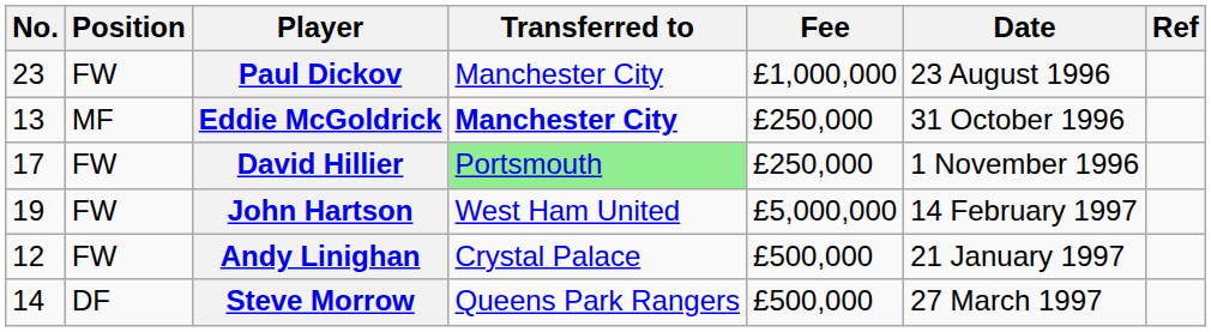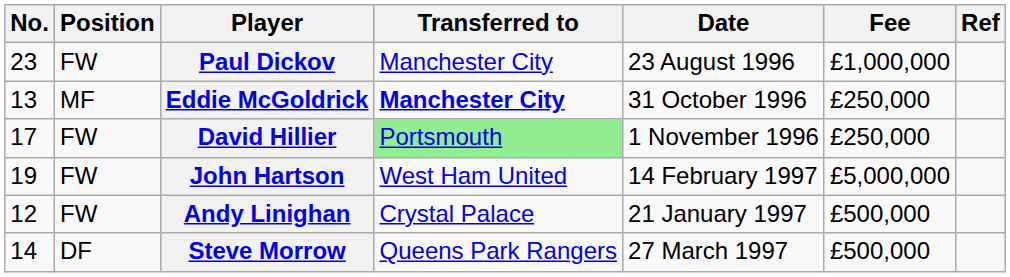columns swapped: Fee <-> Date
